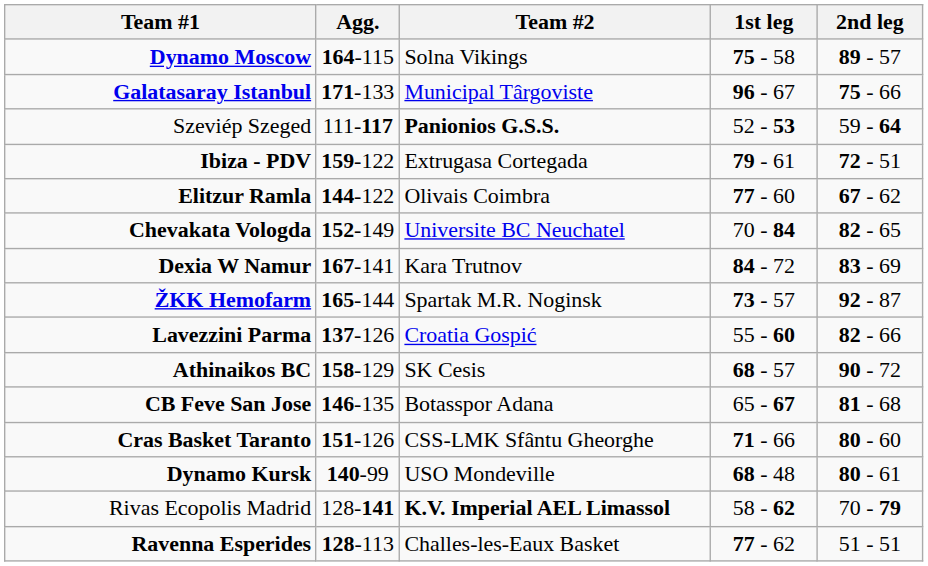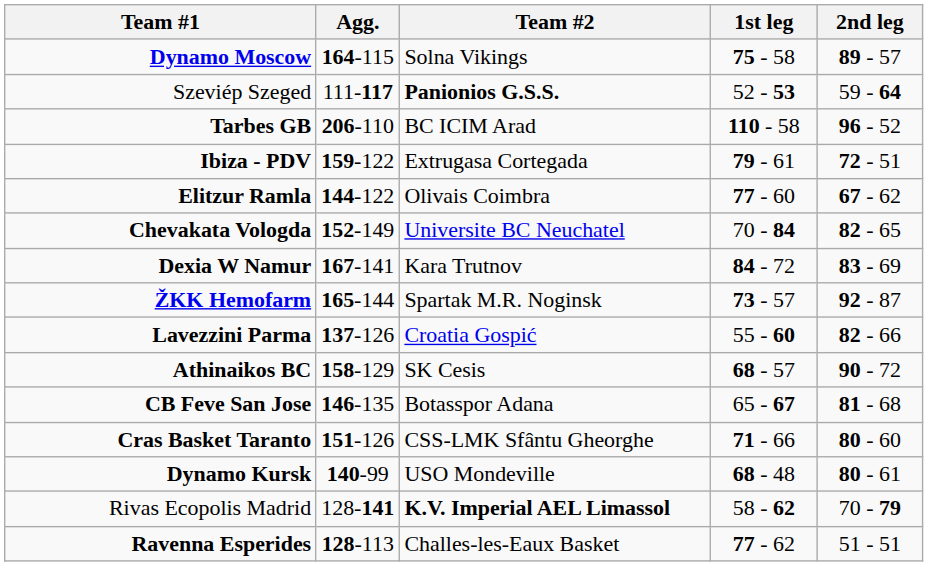- row: Galatasaray Istanbul | 171-133 | Municipal Târgoviste | 96 - 67 | 75 - 66
+ row: Tarbes GB | 206-110 | BC ICIM Arad | 110 - 58 | 96 - 52
